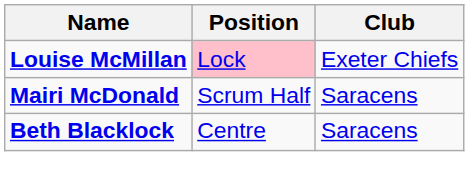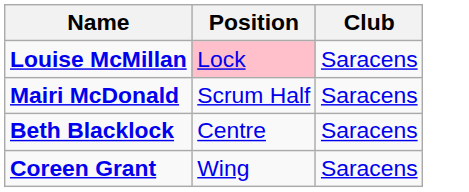Louise McMillan | Club: Exeter Chiefs -> Saracens
+ row: Coreen Grant | Wing | Saracens
